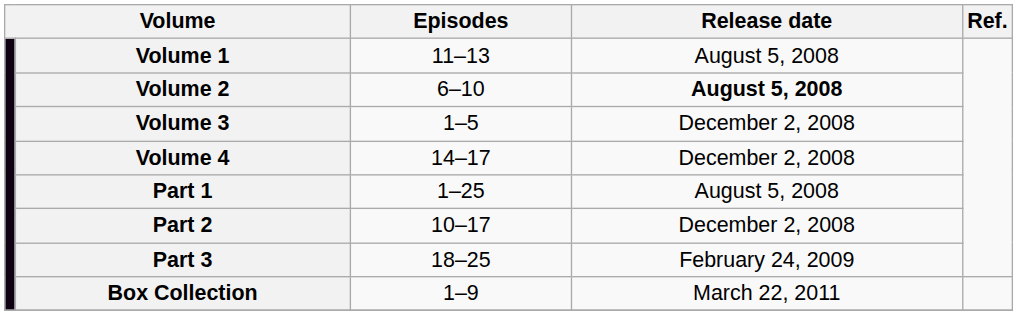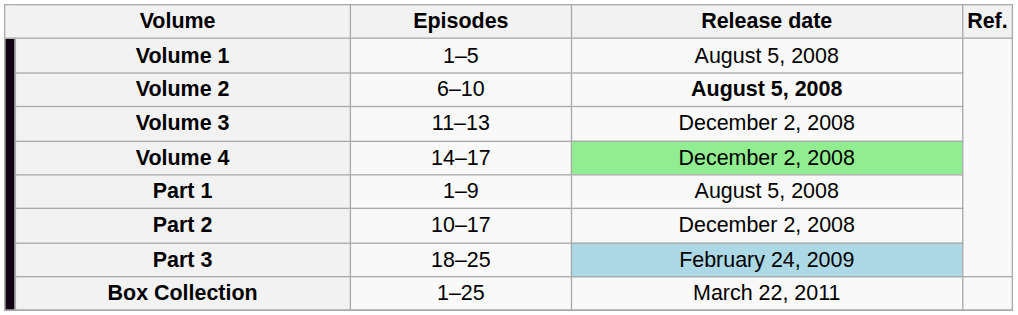Volume 1 | Episodes: 11–13 -> 1–5
Volume 3 | Episodes: 1–5 -> 11–13
Volume 4 | Release date: no background -> lightgreen background
Part 1 | Episodes: 1–25 -> 1–9
Part 3 | Release date: no background -> lightblue background
Box Collection | Episodes: 1–9 -> 1–25
